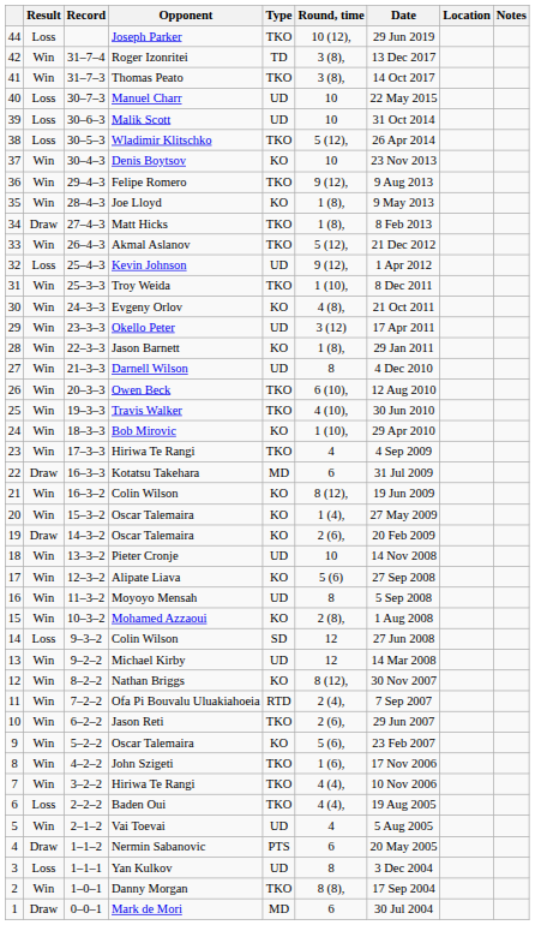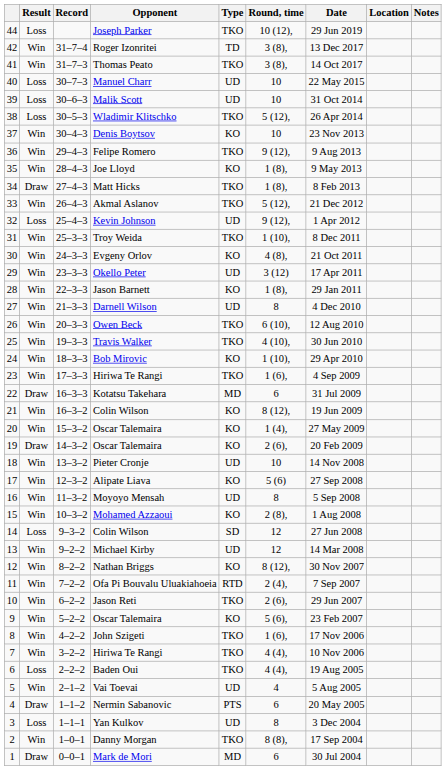23 / Hiriwa Te Rangi | Round, time: 4 -> 1 (6),
